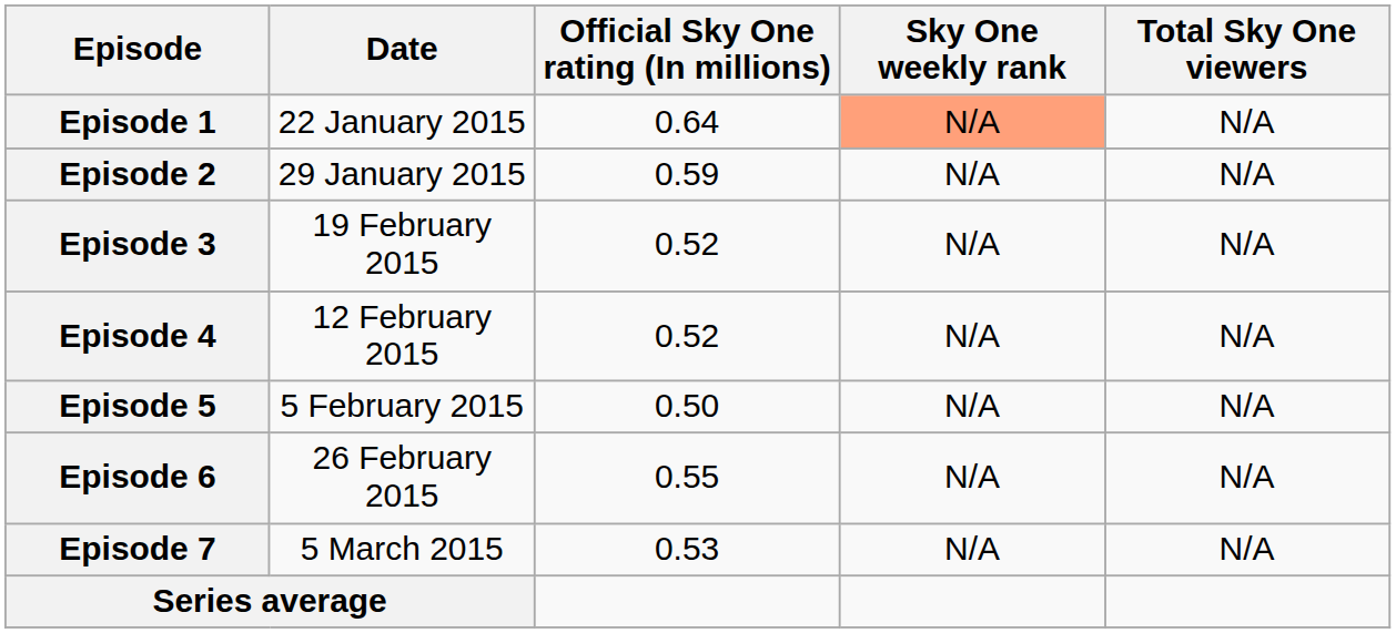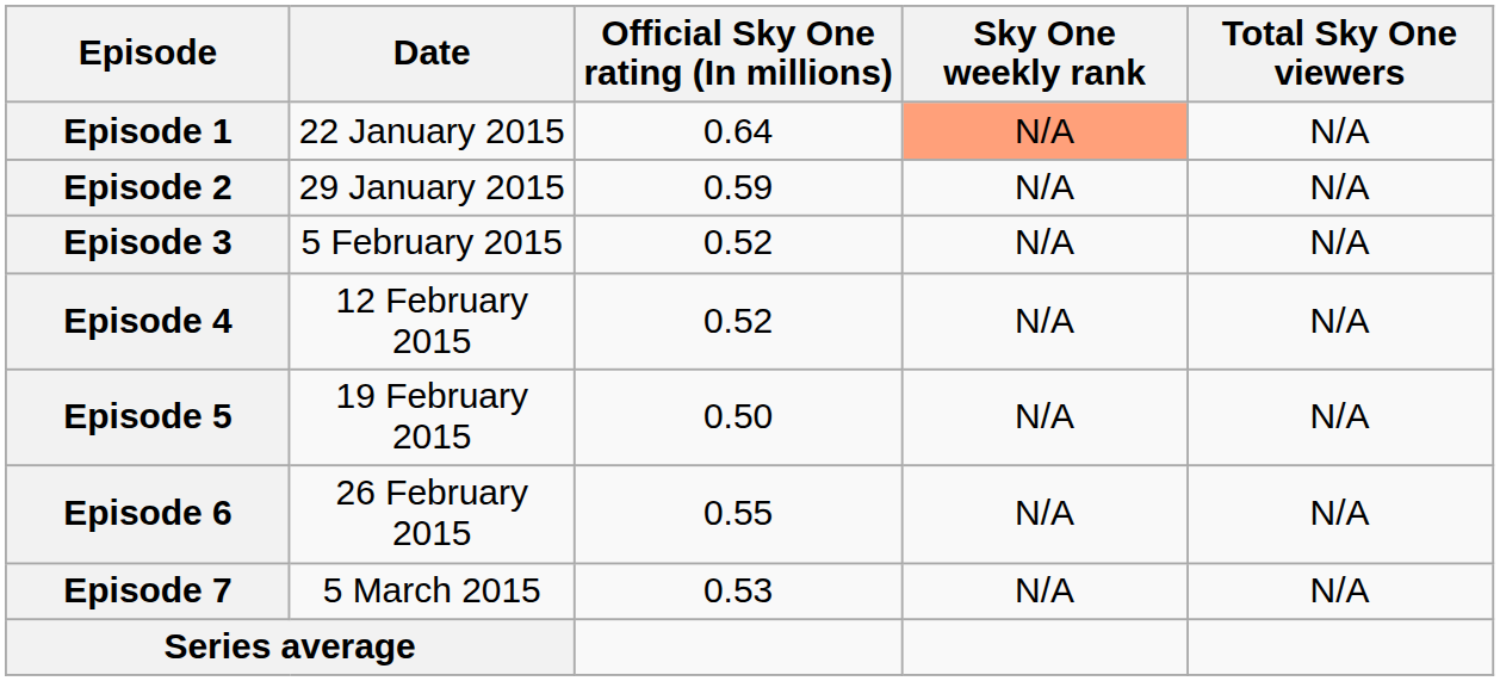Episode 3 | Date: 19 February 2015 -> 5 February 2015
Episode 5 | Date: 5 February 2015 -> 19 February 2015
